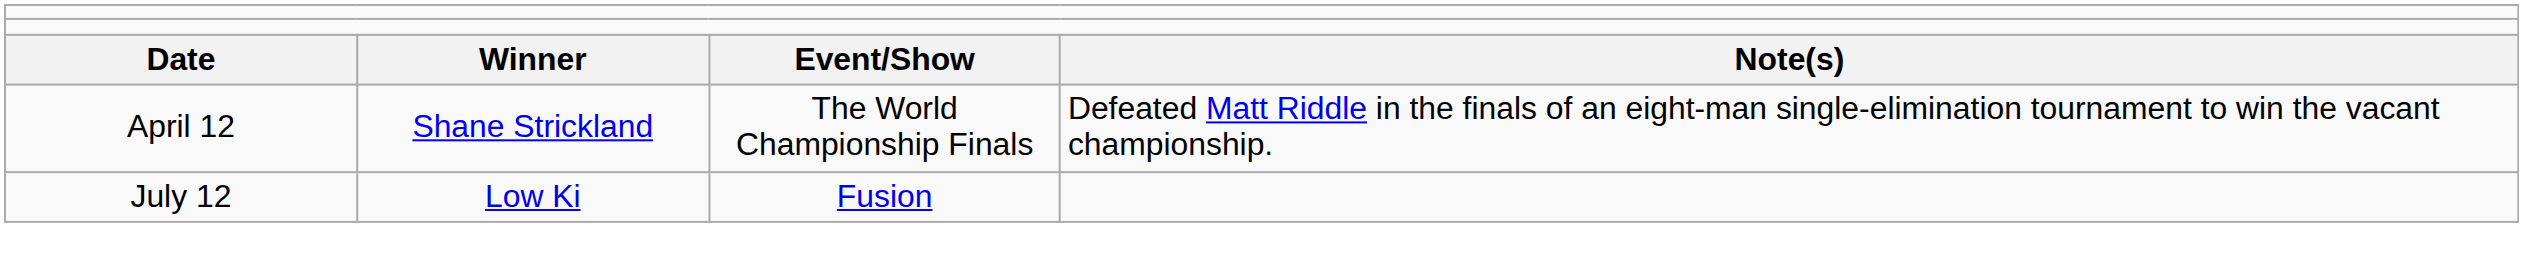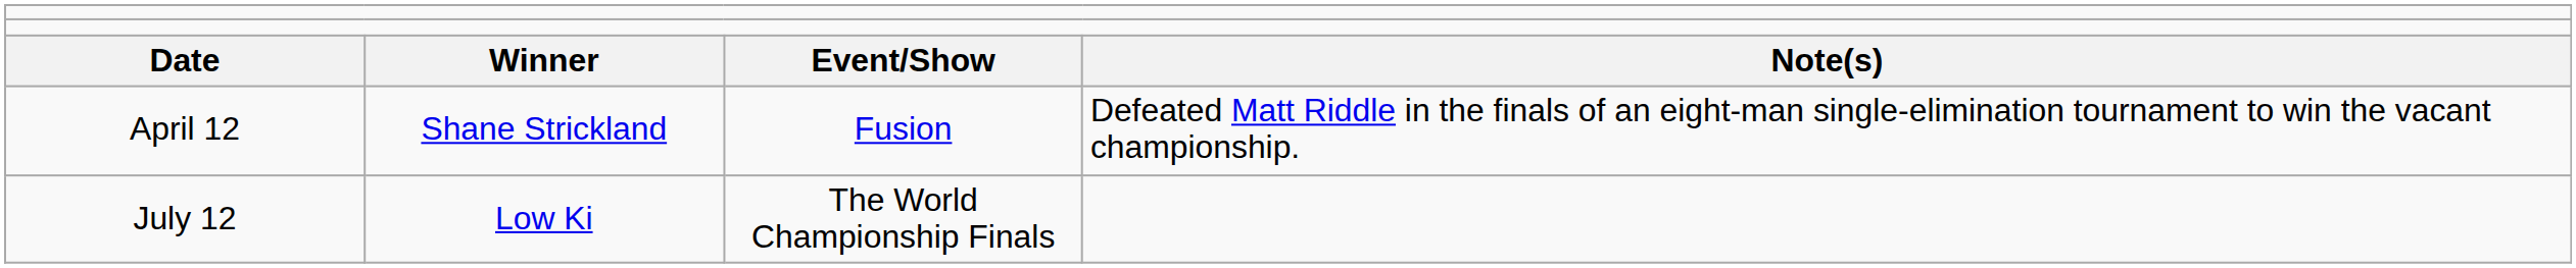April 12 | column 3: The World Championship Finals -> Fusion
July 12 | column 3: Fusion -> The World Championship Finals
